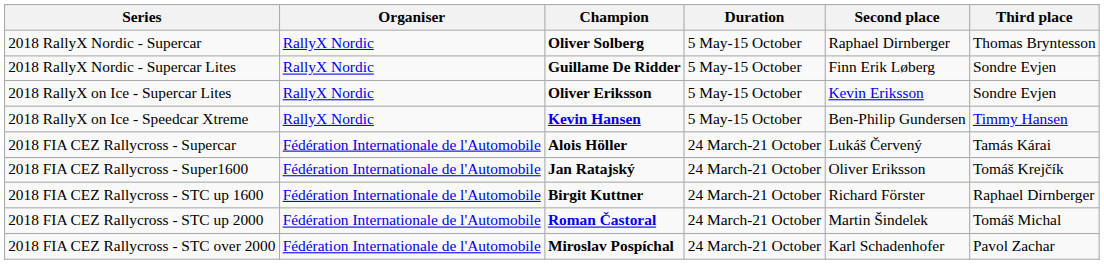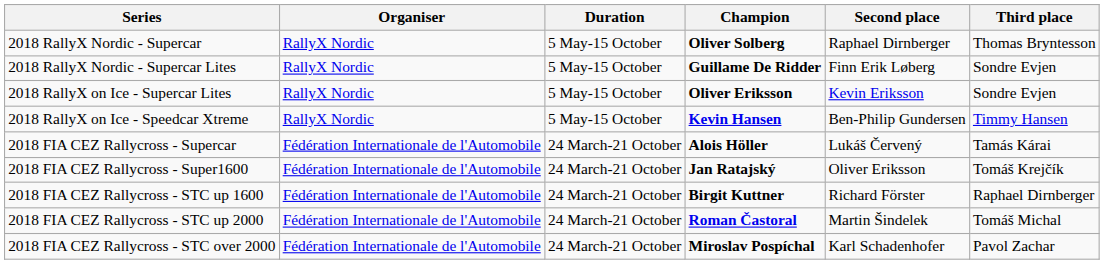columns swapped: Duration <-> Champion
